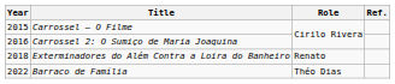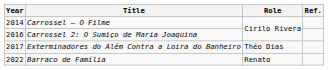Carrossel – O Filme | Year: 2015 -> 2014
Exterminadores do Além Contra a Loira do Banheiro | Year: 2018 -> 2017
Exterminadores do Além Contra a Loira do Banheiro | Role: Renato -> Théo Dias
Barraco de Família | Role: Théo Dias -> Renato
